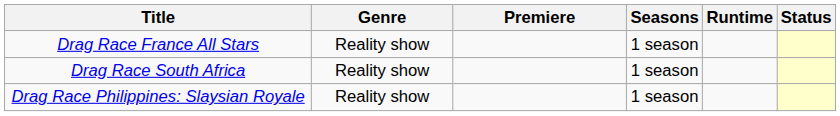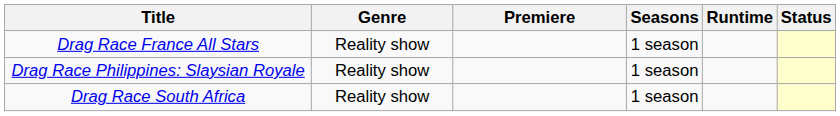rows swapped: Drag Race Philippines: Slaysian Royale <-> Drag Race South Africa
